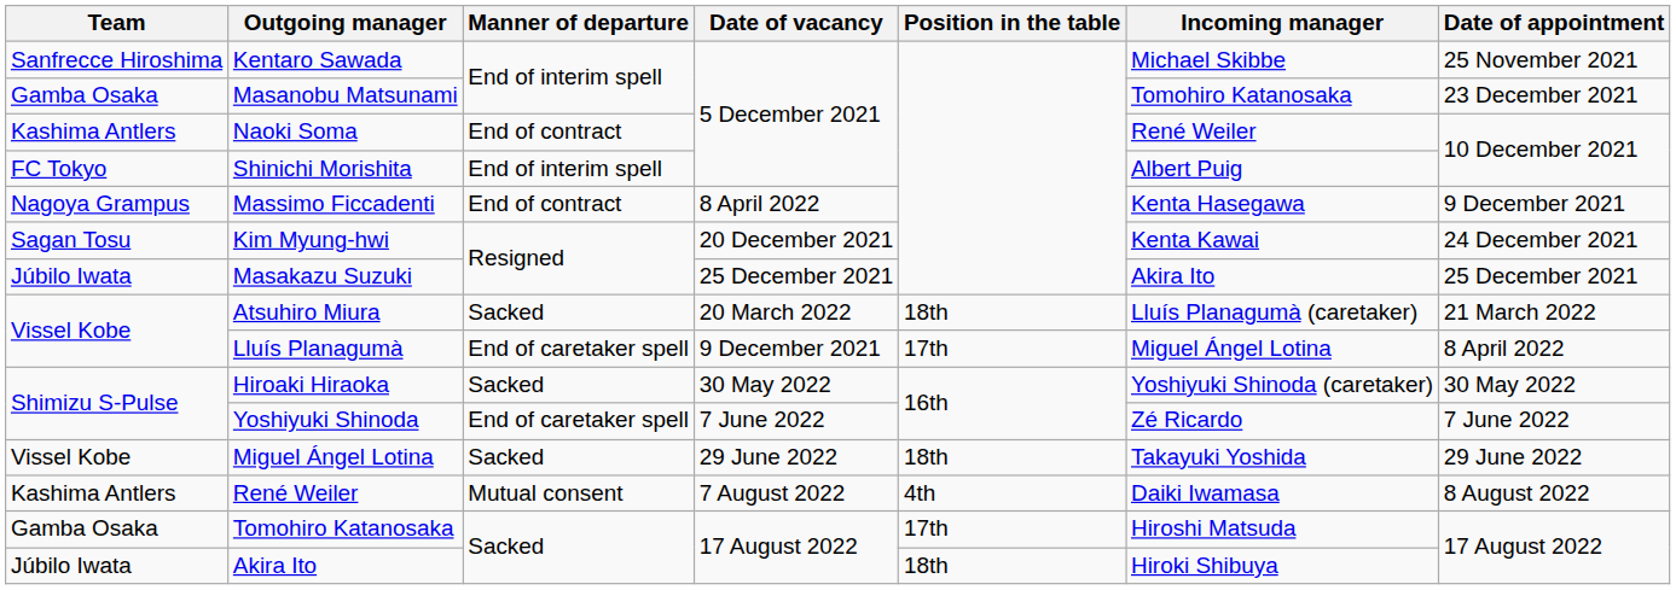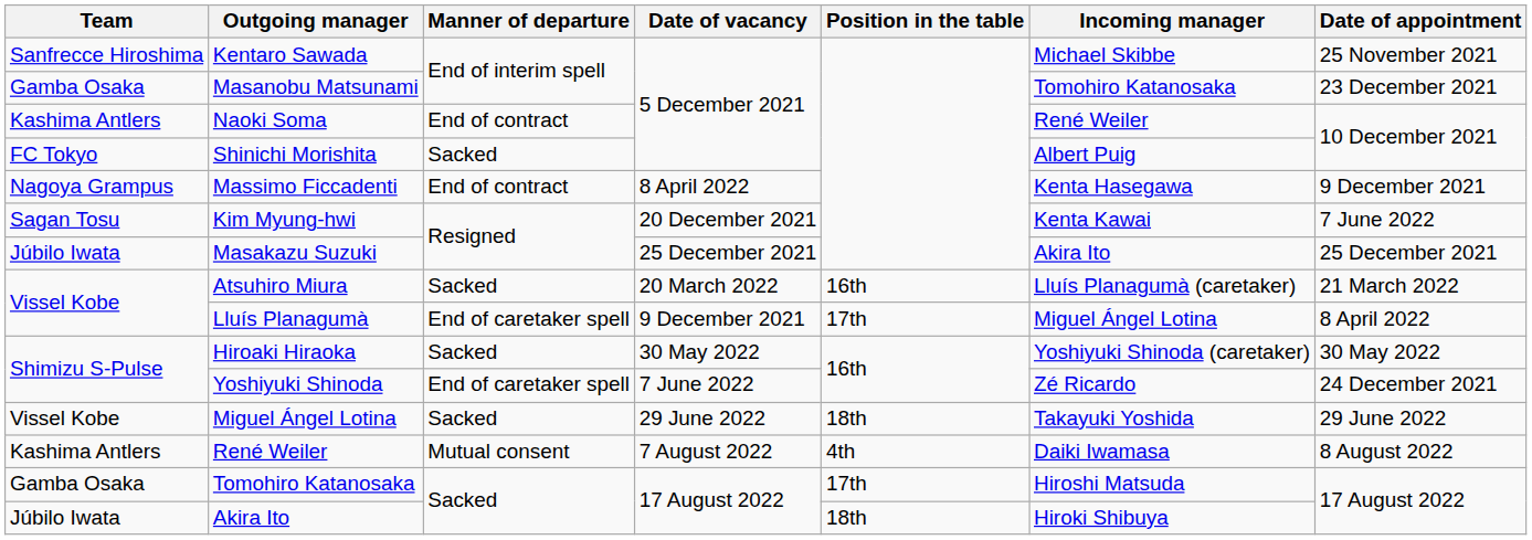Shinichi Morishita | Manner of departure: End of interim spell -> Sacked
Kim Myung-hwi | Date of appointment: 24 December 2021 -> 7 June 2022
Atsuhiro Miura | Position in the table: 18th -> 16th
Yoshiyuki Shinoda | Date of appointment: 7 June 2022 -> 24 December 2021
